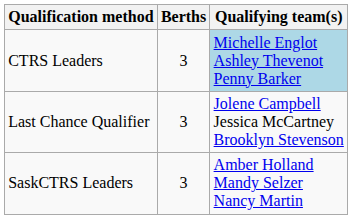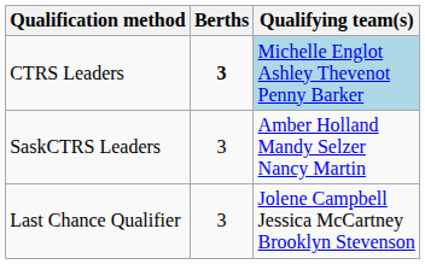CTRS Leaders | Berths: normal -> bold
rows swapped: SaskCTRS Leaders <-> Last Chance Qualifier
